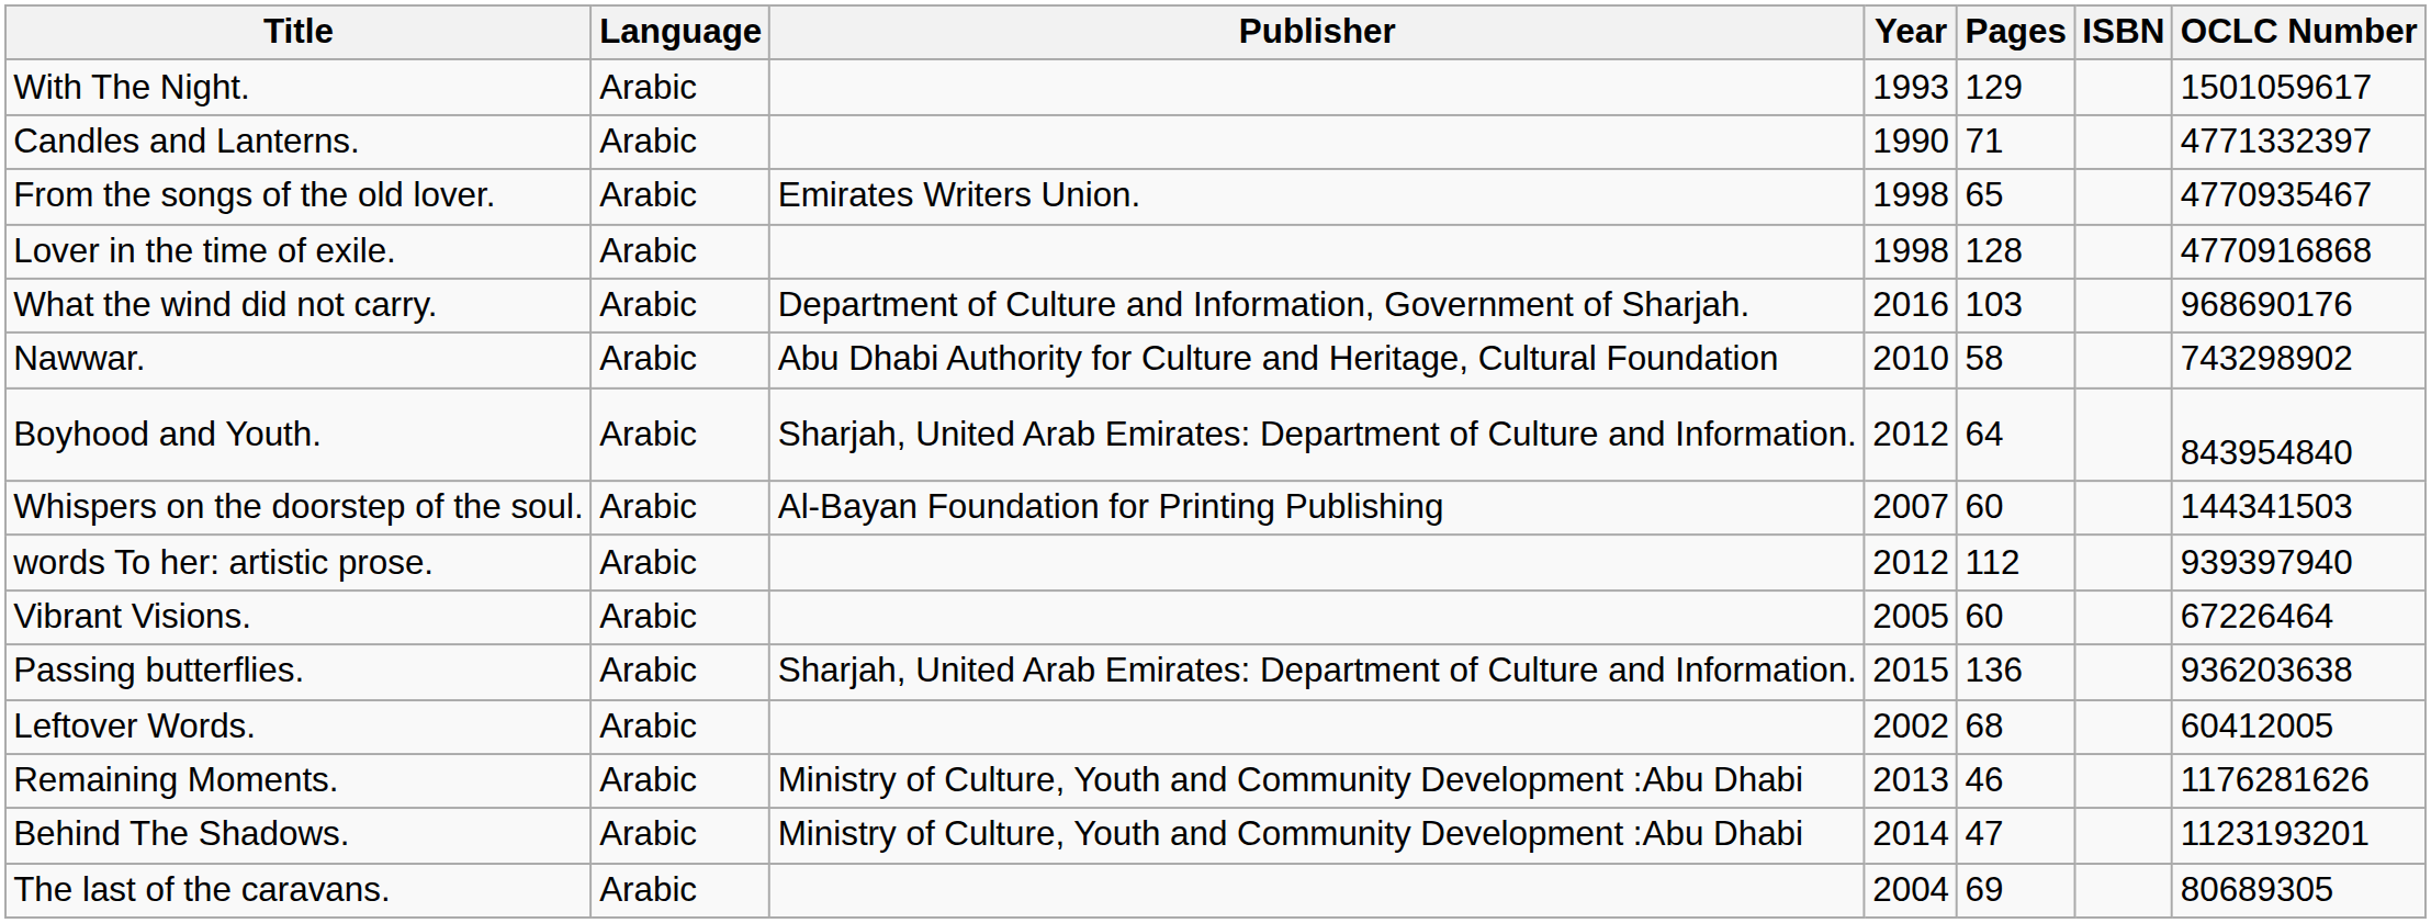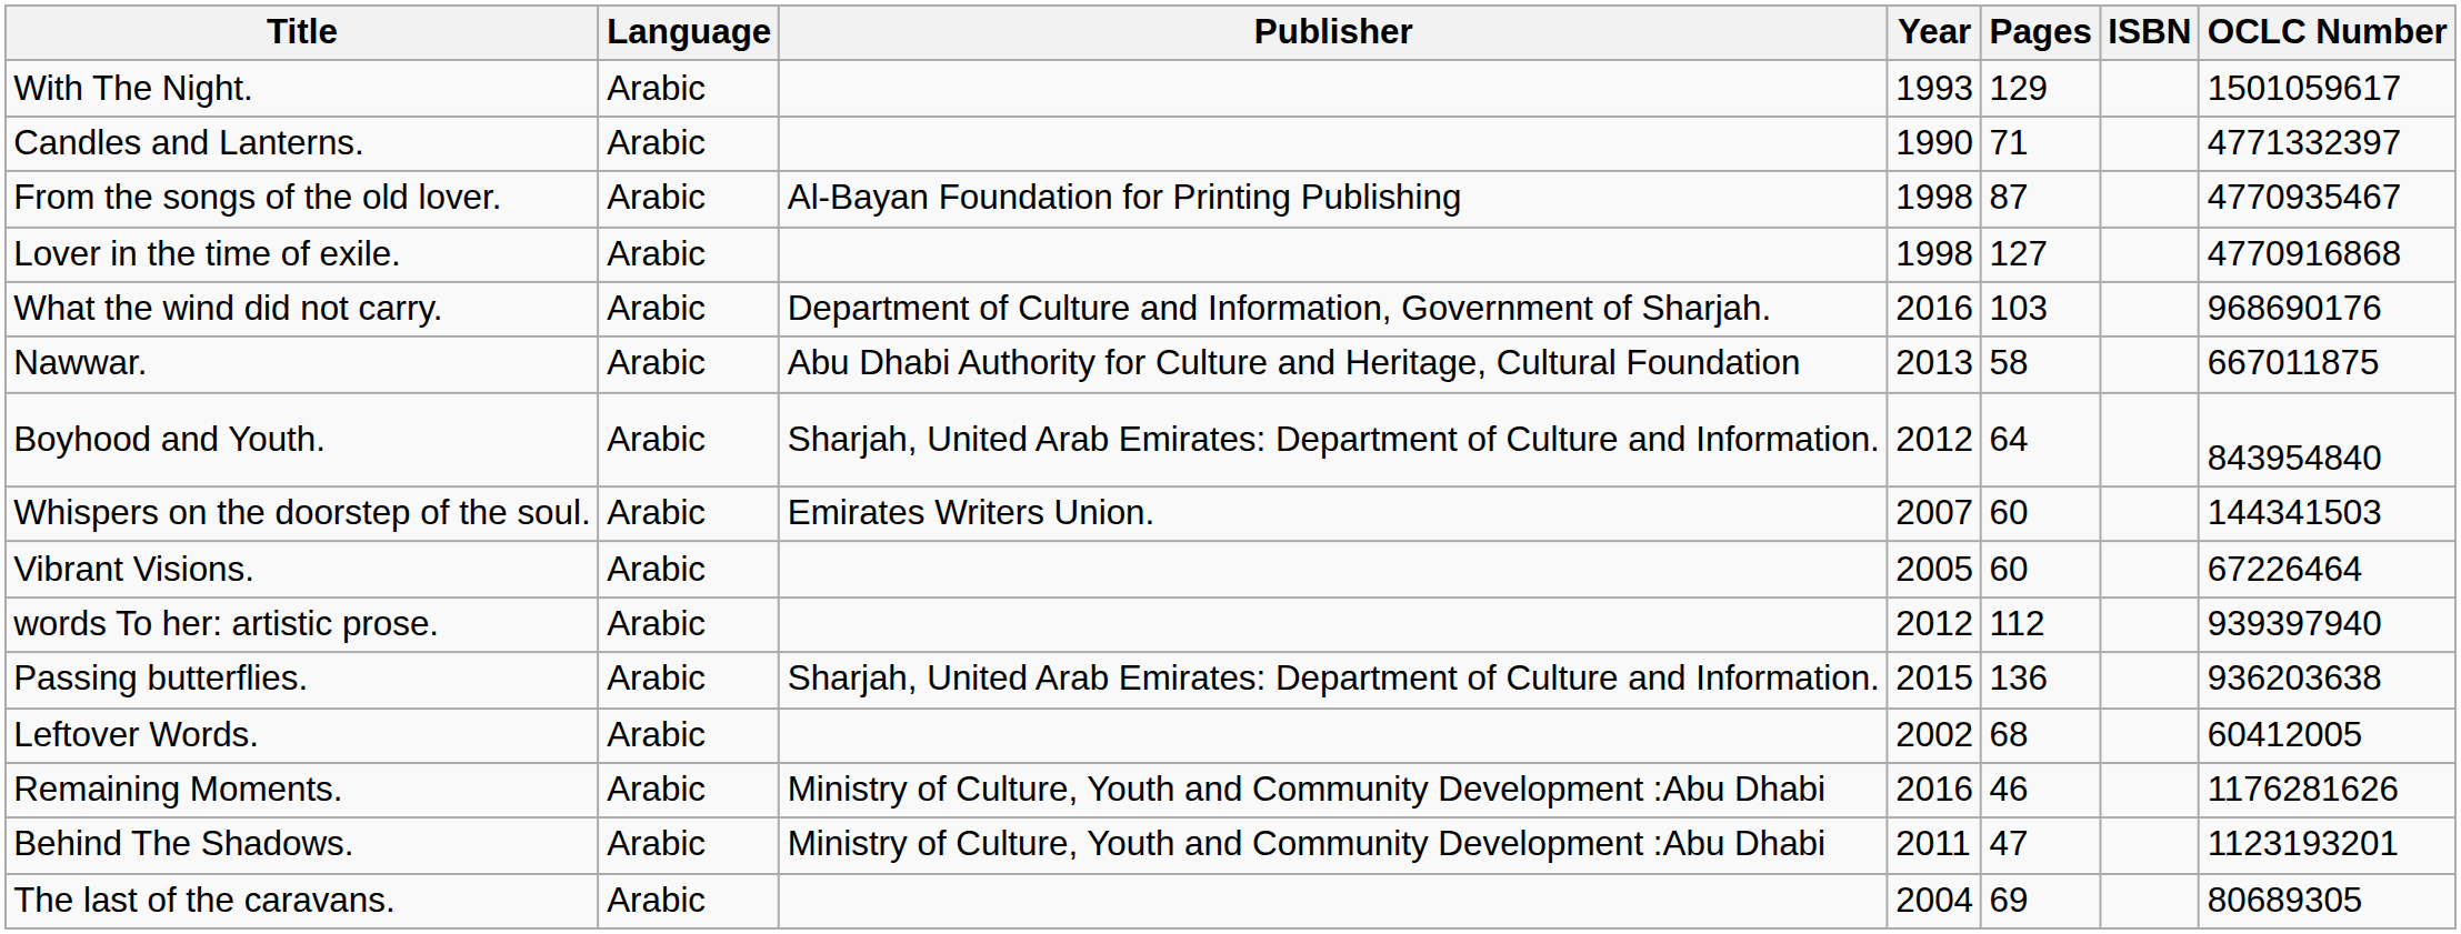From the songs of the old lover. | Publisher: Emirates Writers Union. -> Al-Bayan Foundation for Printing Publishing
From the songs of the old lover. | Pages: 65 -> 87
Lover in the time of exile. | Pages: 128 -> 127
Nawwar. | Year: 2010 -> 2013
Nawwar. | OCLC Number: 743298902 -> 667011875
Whispers on the doorstep of the soul. | Publisher: Al-Bayan Foundation for Printing Publishing -> Emirates Writers Union.
rows swapped: words To her: artistic prose. <-> Vibrant Visions.
Remaining Moments. | Year: 2013 -> 2016
Behind The Shadows. | Year: 2014 -> 2011
